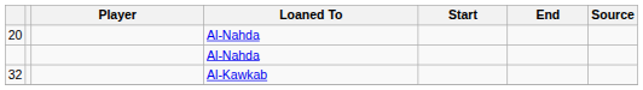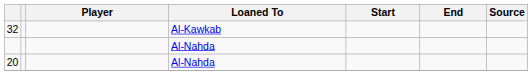rows swapped: 20 <-> 32
